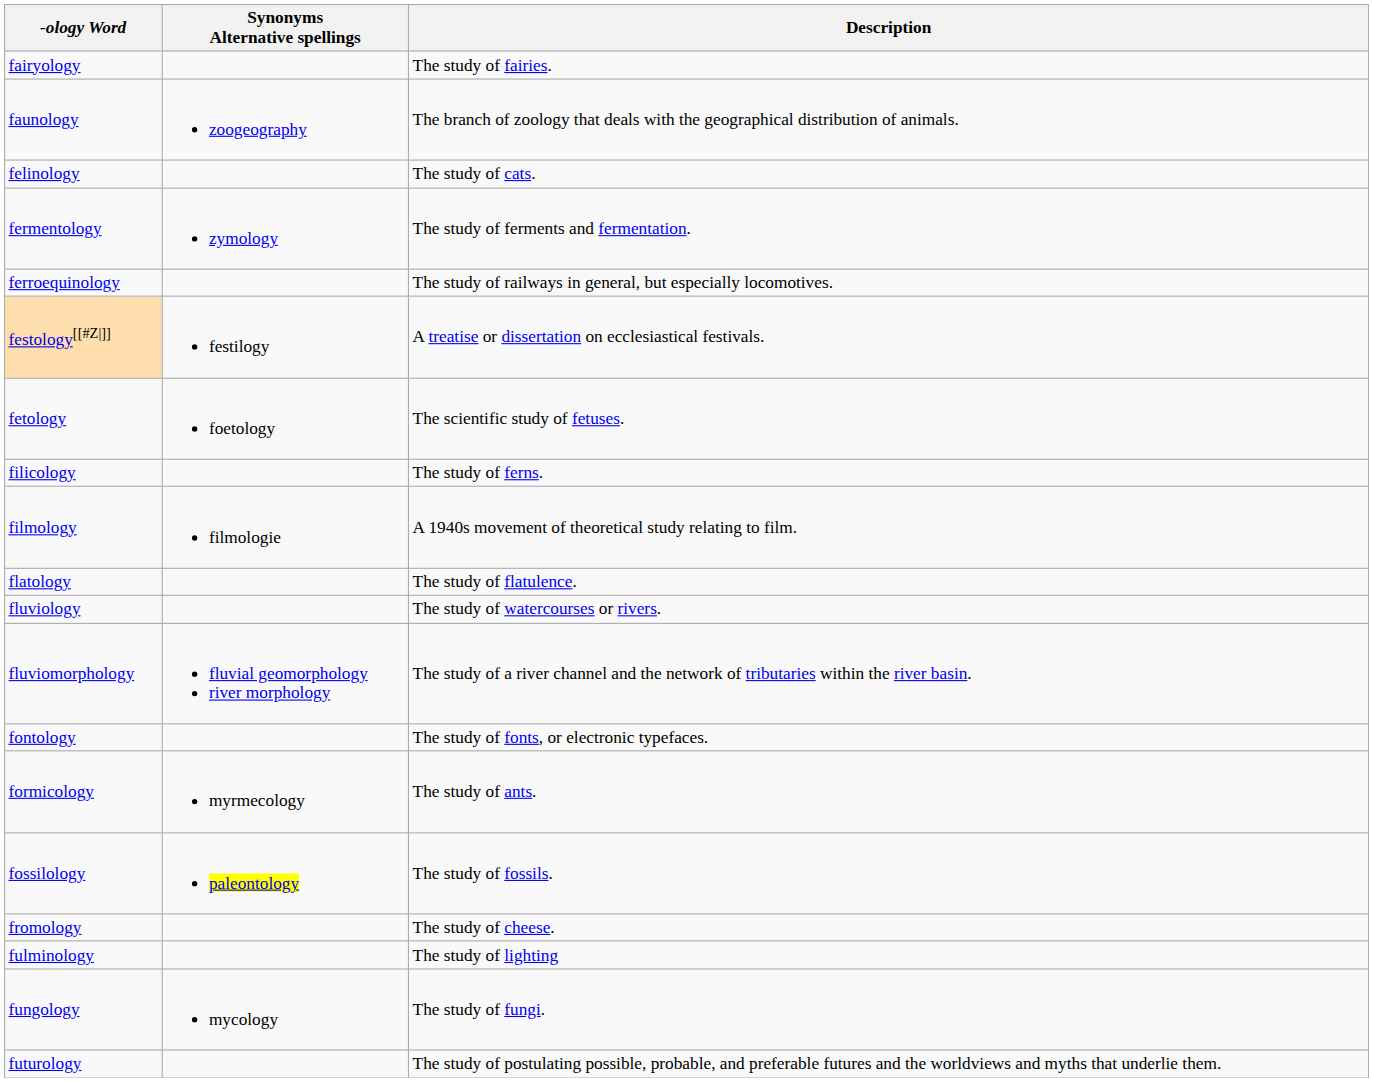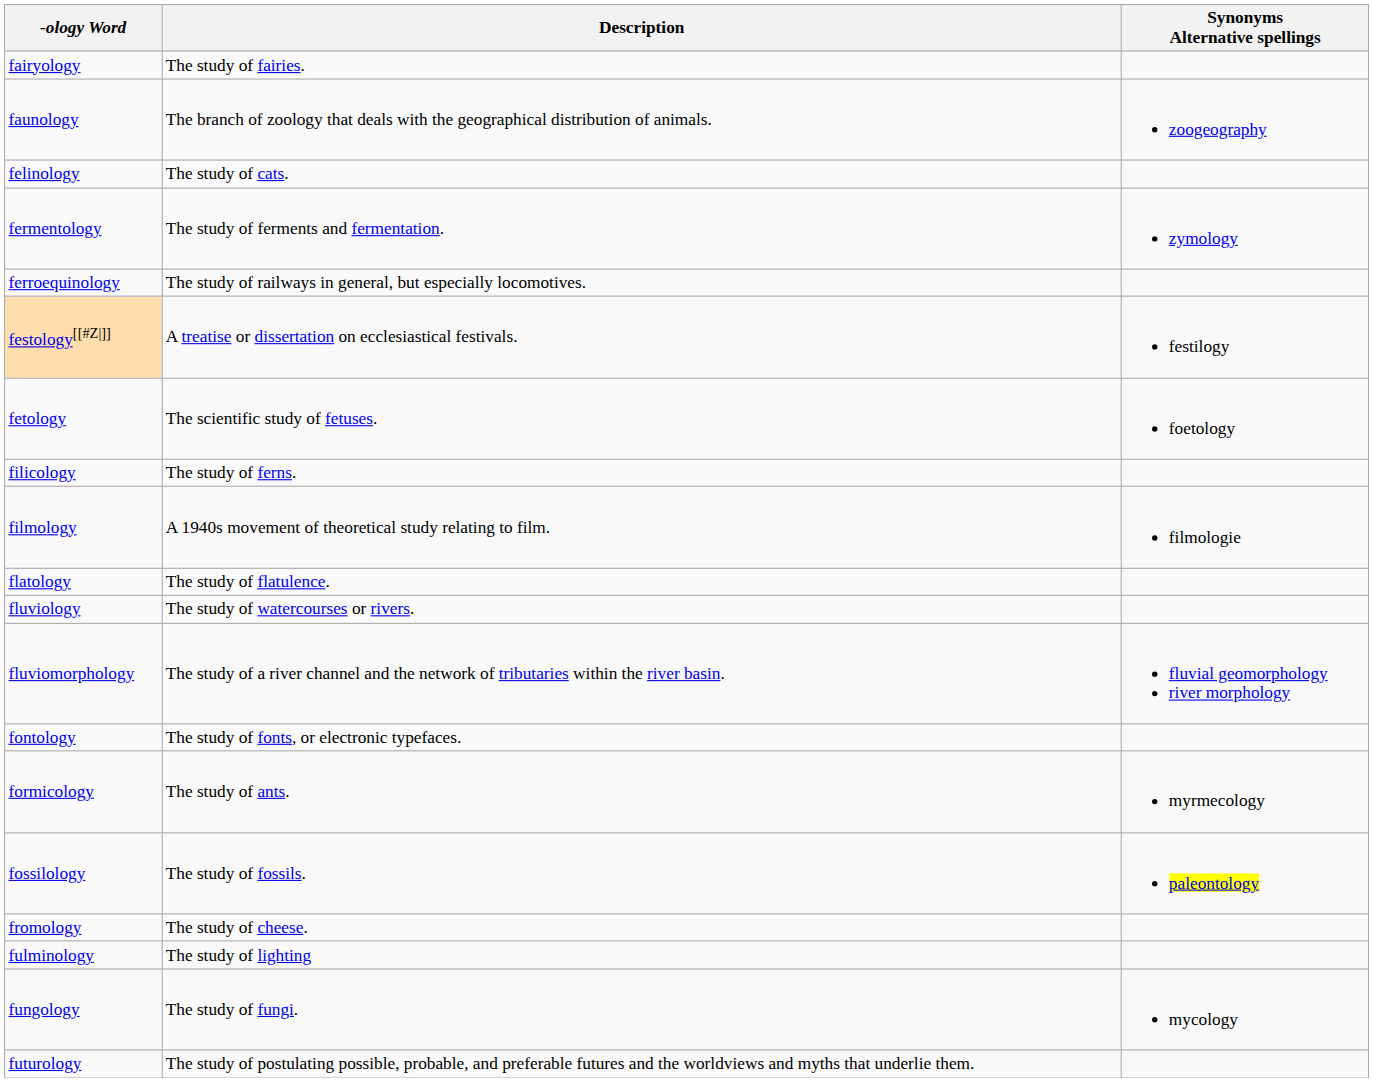columns swapped: Description <-> Synonyms Alternative spellings
